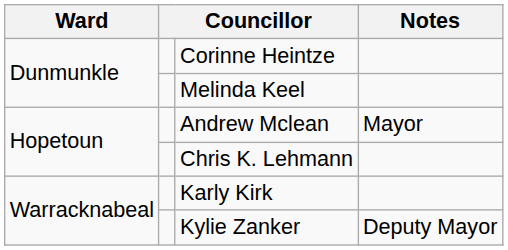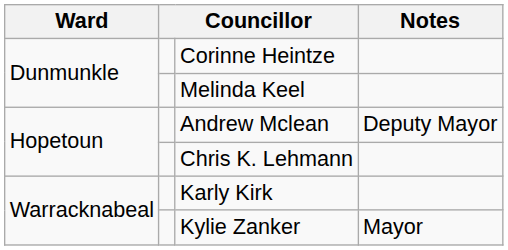Andrew Mclean | Notes: Mayor -> Deputy Mayor
Kylie Zanker | Notes: Deputy Mayor -> Mayor
